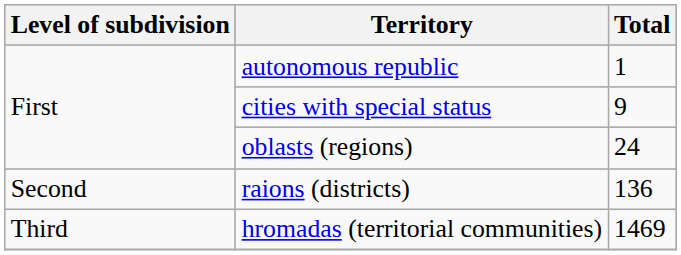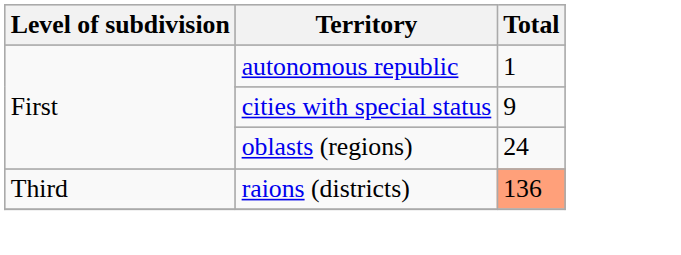raions (districts) | Level of subdivision: Second -> Third
raions (districts) | Total: no background -> lightsalmon background
- row: Third | hromadas (territorial communities) | 1469
